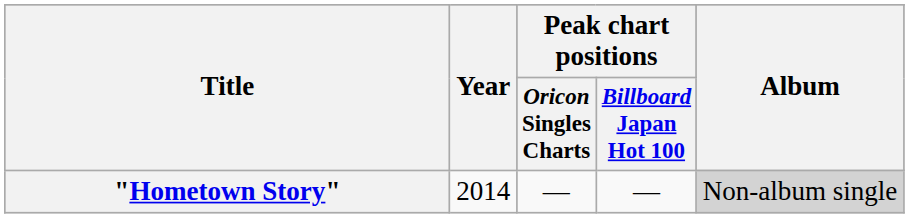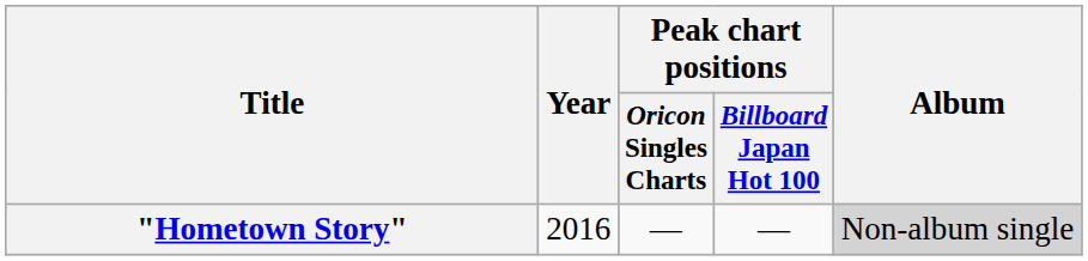"Hometown Story" | Year: 2014 -> 2016
